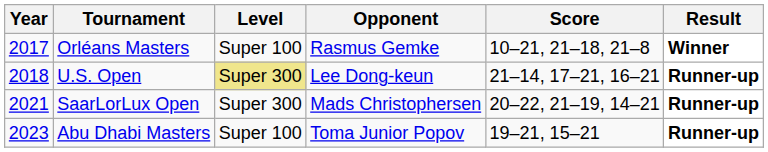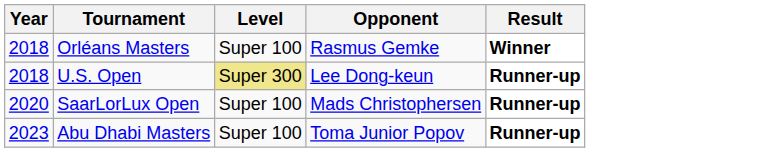- column: Score | 10–21, 21–18, 21–8 | 21–14, 17–21, 16–21 | 20–22, 21–19, 14–21 | 19–21, 15–21
Orléans Masters | Year: 2017 -> 2018
SaarLorLux Open | Year: 2021 -> 2020
SaarLorLux Open | Level: Super 300 -> Super 100
